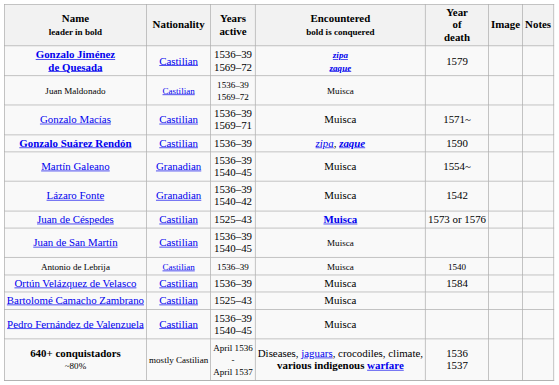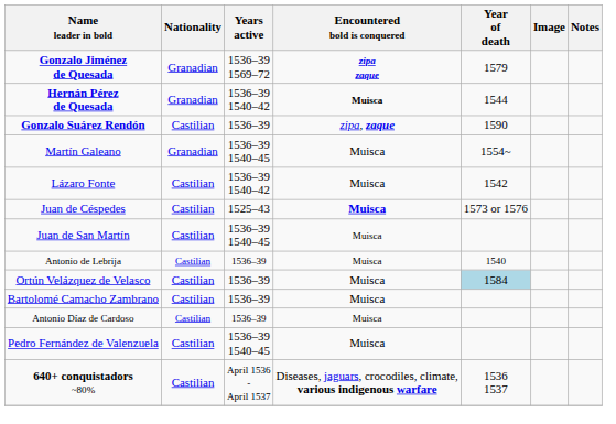Gonzalo Jiménez de Quesada | Nationality: Castilian -> Granadian
- row: Juan Maldonado | Castilian | 1536–39 1569–72 | Muisca
- row: Gonzalo Macías | Castilian | 1536–39 1569–71 | Muisca | 1571~
+ row: Hernán Pérez de Quesada | Granadian | 1536–39 1540–42 | Muisca | 1544
Lázaro Fonte | Nationality: Granadian -> Castilian
Ortún Velázquez de Velasco | Year of death: no background -> lightblue background
Bartolomé Camacho Zambrano | Years active: 1525–43 -> 1536–39
+ row: Antonio Díaz de Cardoso | Castilian | 1536–39 | Muisca
640+ conquistadors ~80% | Nationality: mostly Castilian -> Castilian
